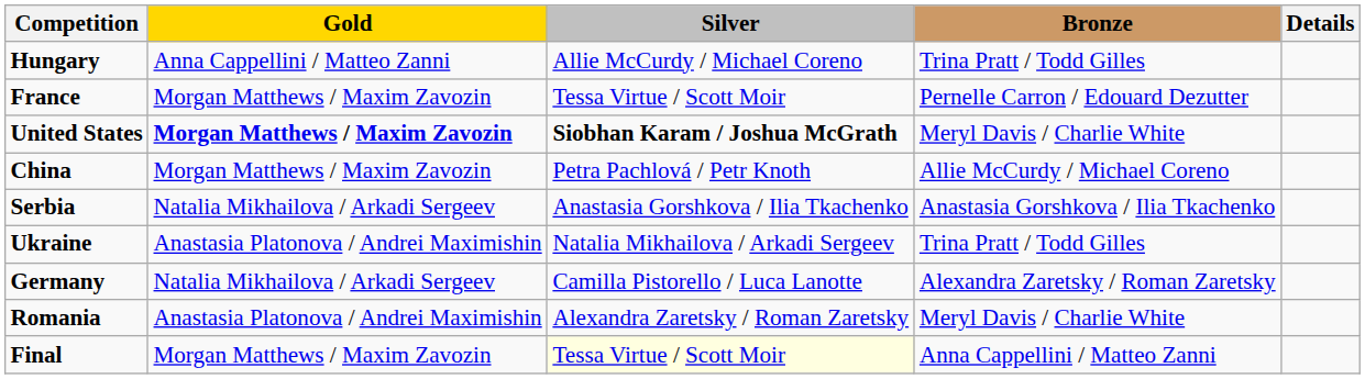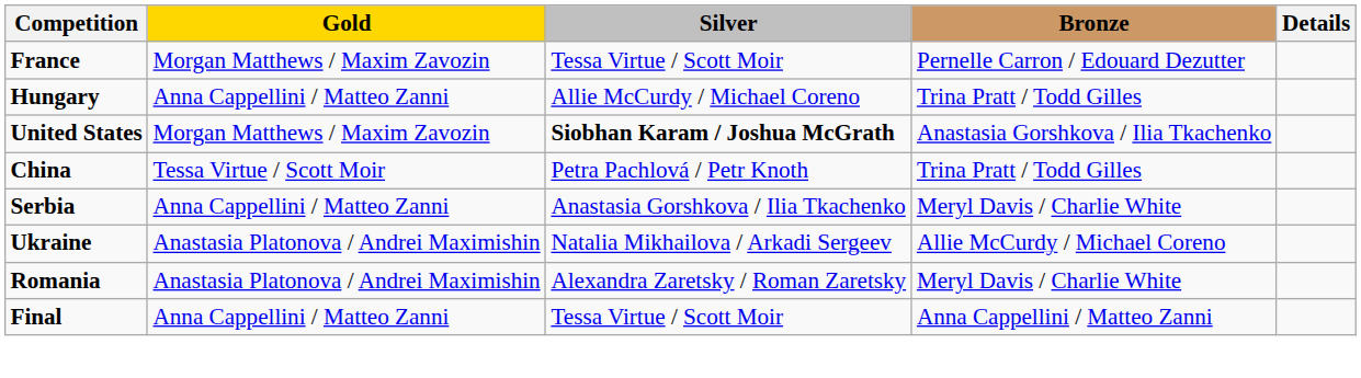rows swapped: France <-> Hungary
United States | Gold: bold -> normal
United States | Bronze: Meryl Davis / Charlie White -> Anastasia Gorshkova / Ilia Tkachenko
China | Gold: Morgan Matthews / Maxim Zavozin -> Tessa Virtue / Scott Moir
China | Bronze: Allie McCurdy / Michael Coreno -> Trina Pratt / Todd Gilles
Serbia | Gold: Natalia Mikhailova / Arkadi Sergeev -> Anna Cappellini / Matteo Zanni
Serbia | Bronze: Anastasia Gorshkova / Ilia Tkachenko -> Meryl Davis / Charlie White
Ukraine | Bronze: Trina Pratt / Todd Gilles -> Allie McCurdy / Michael Coreno
- row: Germany | Natalia Mikhailova / Arkadi Sergeev | Camilla Pistorello / Luca Lanotte | Alexandra Zaretsky / Roman Zaretsky
Final | Gold: Morgan Matthews / Maxim Zavozin -> Anna Cappellini / Matteo Zanni
Final | Silver: lightyellow background -> no background
